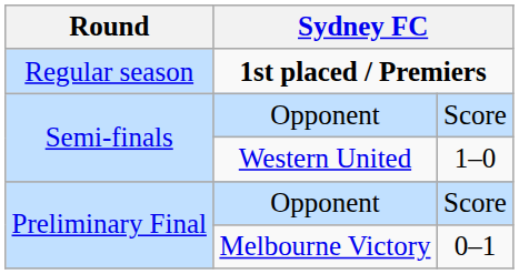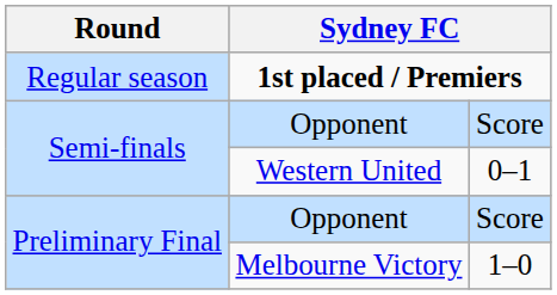Western United | column 3: 1–0 -> 0–1
Melbourne Victory | column 3: 0–1 -> 1–0
